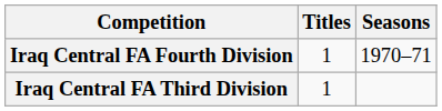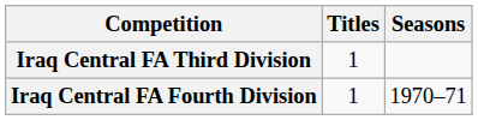rows swapped: Iraq Central FA Third Division <-> Iraq Central FA Fourth Division
